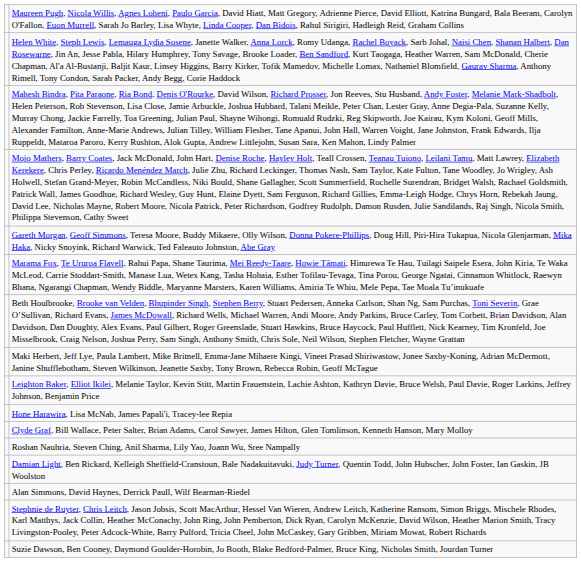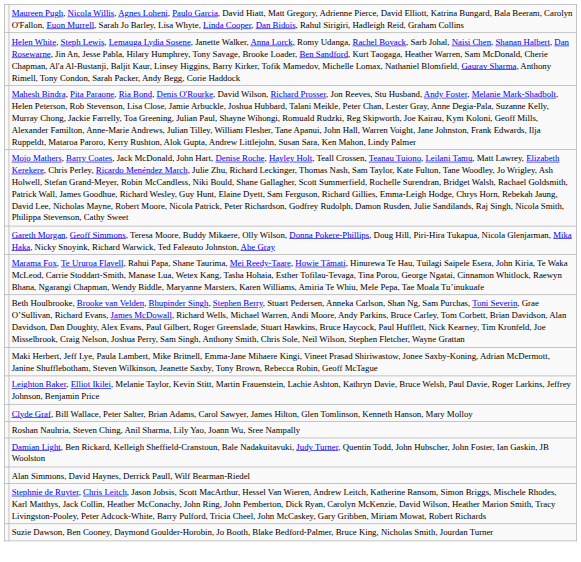- row: Hone Harawira, Lisa McNab, James Papali'i, Tracey-lee Repia
